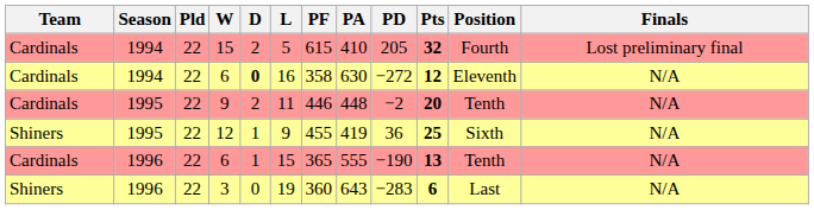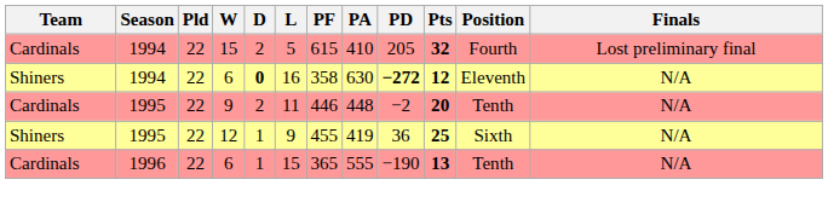1994 / 6 | Team: Cardinals -> Shiners
1994 / 6 | PD: normal -> bold
- row: Shiners | 1996 | 22 | 3 | 0 | 19 | 360 | 643 | −283 | 6 | Last | N/A
